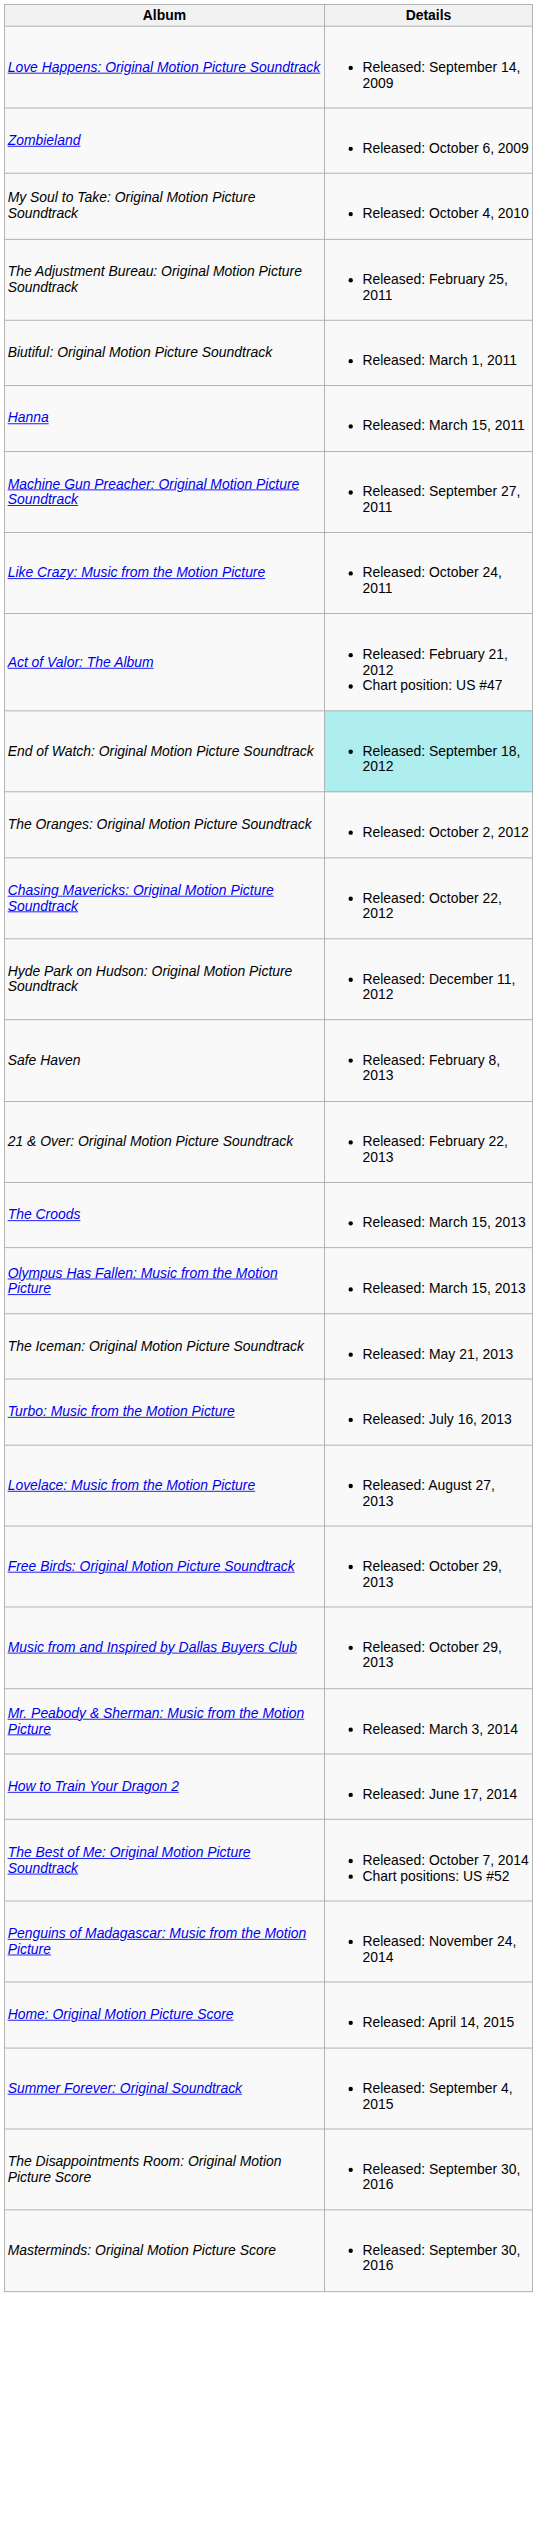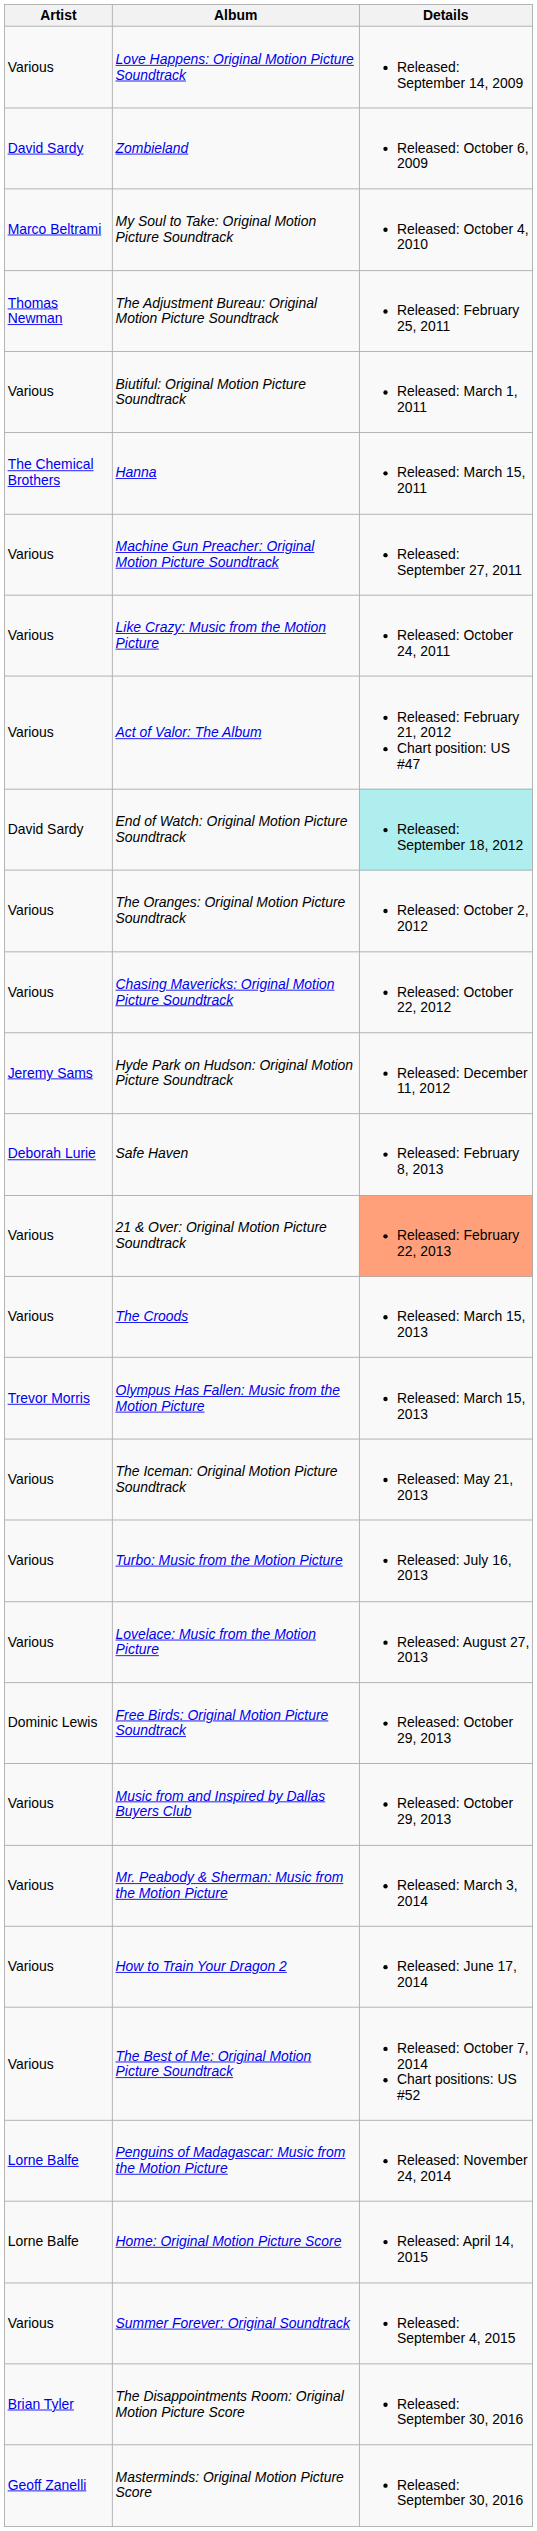+ column: Artist | Various | David Sardy | Marco Beltrami | Thomas Newman | Various | The Chemical Brothers | Various | Various | Various | David Sardy | Various | Various | Jeremy Sams | Deborah Lurie | Various | Various | Trevor Morris | Various | Various | Various | Dominic Lewis | Various | Various | Various | Various | Lorne Balfe | Lorne Balfe | Various | Brian Tyler | Geoff Zanelli
21 & Over: Original Motion Picture Soundtrack | Details: no background -> lightsalmon background
